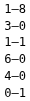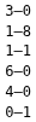rows swapped: 3–0 <-> 1–8
